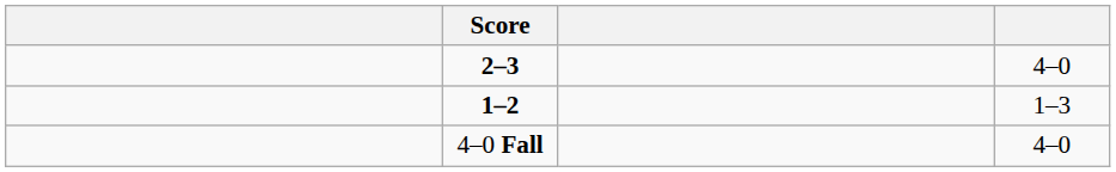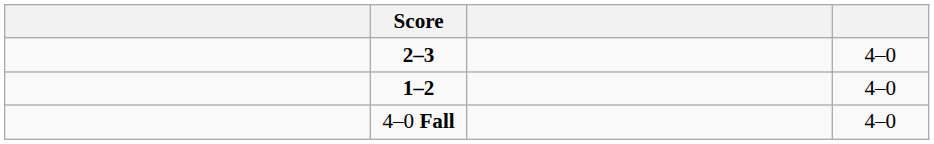1–2 | column 4: 1–3 -> 4–0
